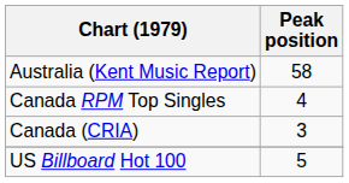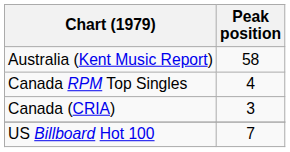US Billboard Hot 100 | Peak position: 5 -> 7
